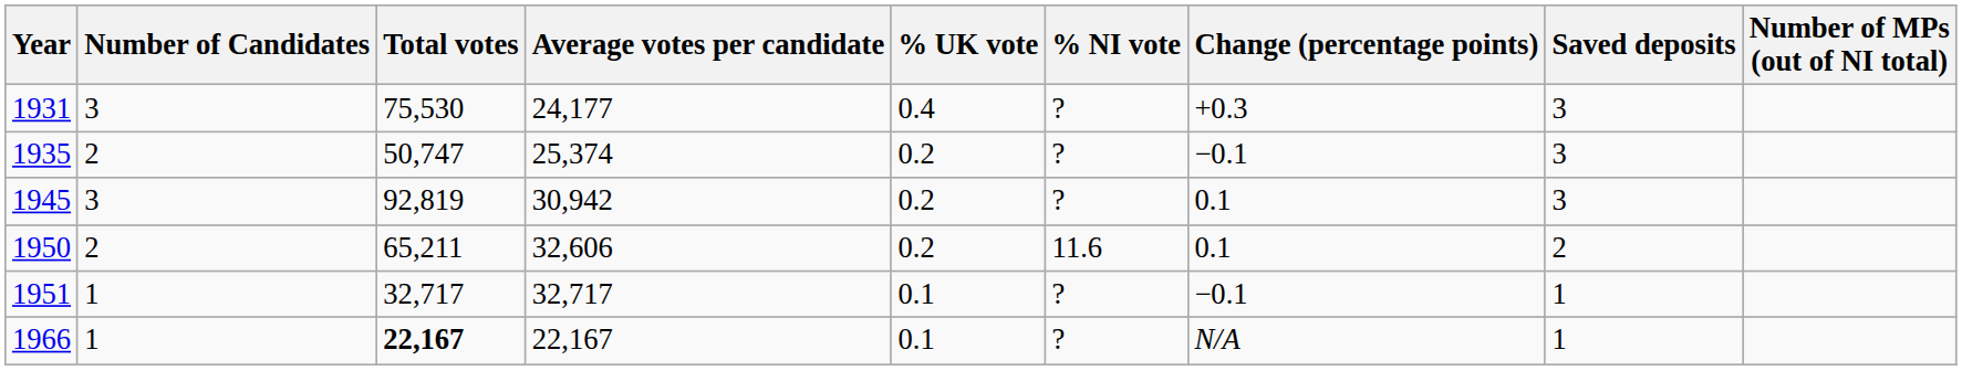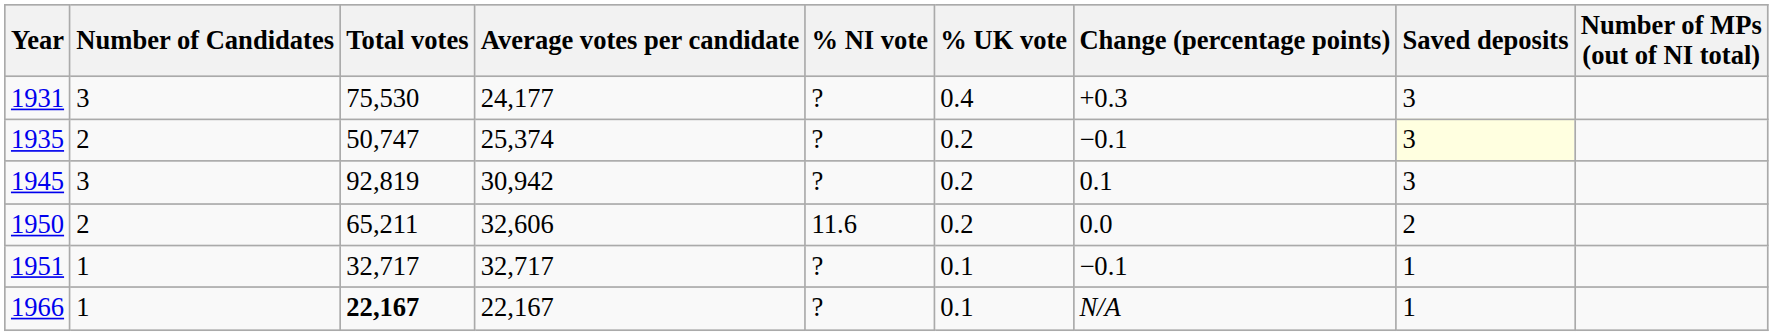columns swapped: % UK vote <-> % NI vote
1935 | Saved deposits: no background -> lightyellow background
1950 | Change (percentage points): 0.1 -> 0.0
